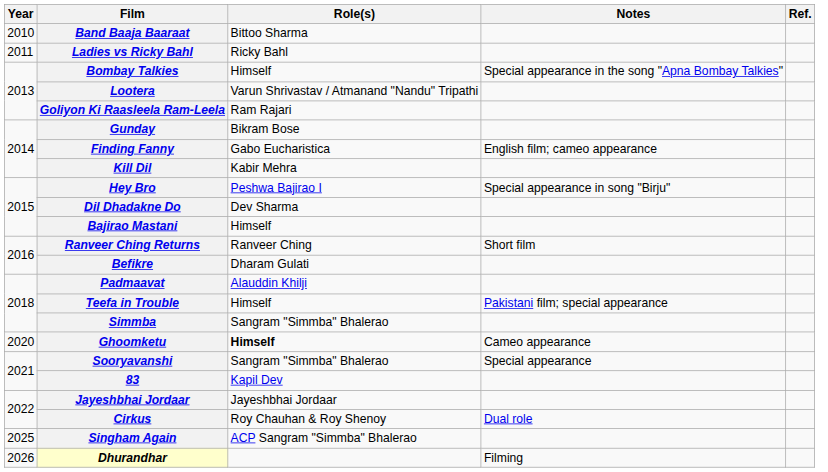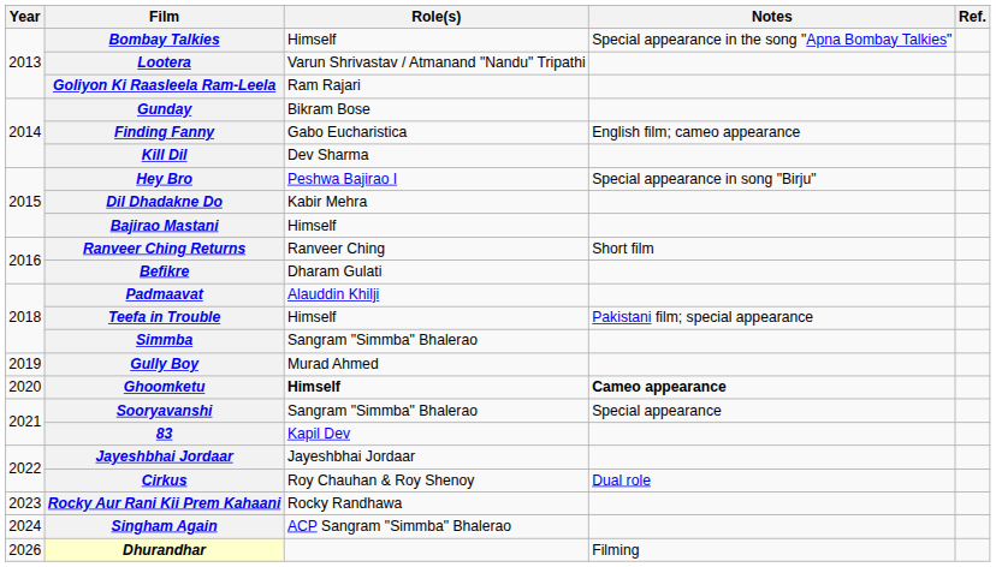- row: 2010 | Band Baaja Baaraat | Bittoo Sharma
- row: 2011 | Ladies vs Ricky Bahl | Ricky Bahl
Kill Dil | Role(s): Kabir Mehra -> Dev Sharma
Dil Dhadakne Do | Role(s): Dev Sharma -> Kabir Mehra
+ row: 2019 | Gully Boy | Murad Ahmed
Ghoomketu | Notes: normal -> bold
+ row: 2023 | Rocky Aur Rani Kii Prem Kahaani | Rocky Randhawa
Singham Again | Year: 2025 -> 2024
